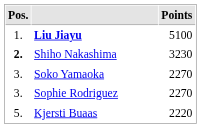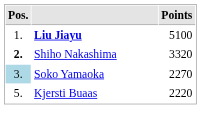Shiho Nakashima | Points: 3230 -> 3320
Soko Yamaoka | Pos.: no background -> lightblue background
- row: 3. | Sophie Rodriguez | 2270
